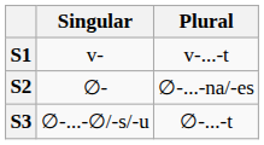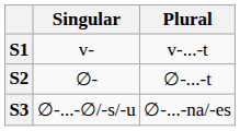S2 | Plural: ∅-...-na/-es -> ∅-...-t
S3 | Plural: ∅-...-t -> ∅-...-na/-es
